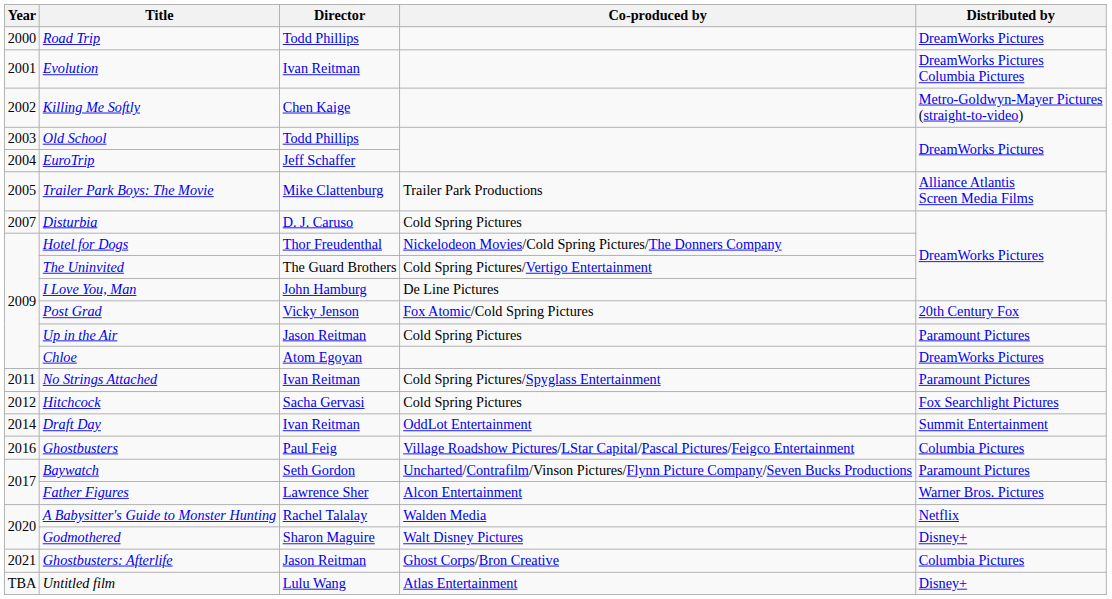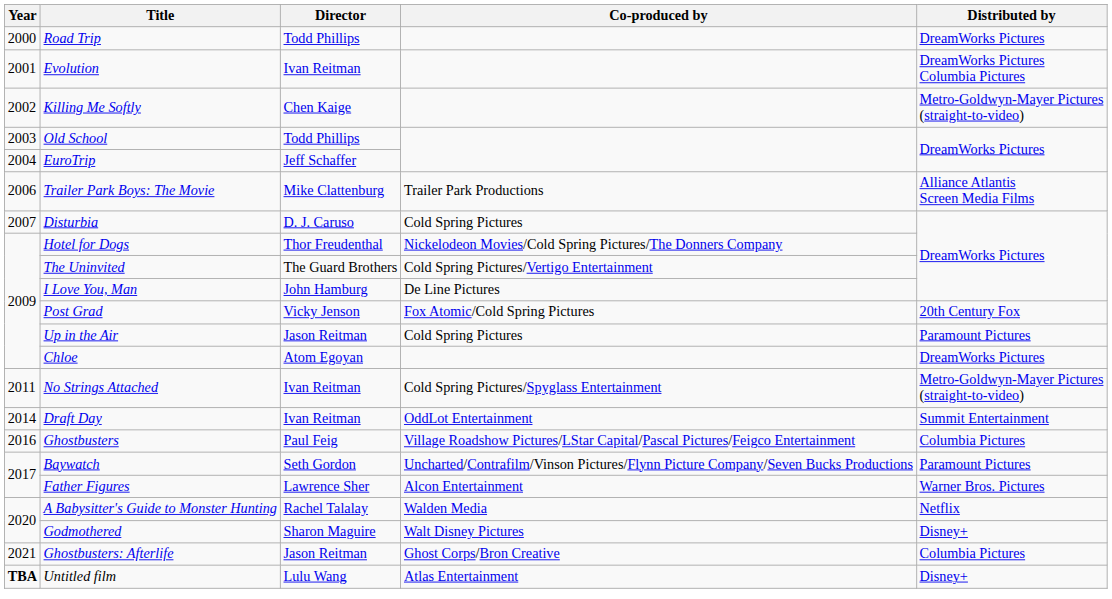Trailer Park Boys: The Movie | Year: 2005 -> 2006
No Strings Attached | Distributed by: Paramount Pictures -> Metro-Goldwyn-Mayer Pictures (straight-to-video)
- row: 2012 | Hitchcock | Sacha Gervasi | Cold Spring Pictures | Fox Searchlight Pictures
Untitled film | Year: normal -> bold
